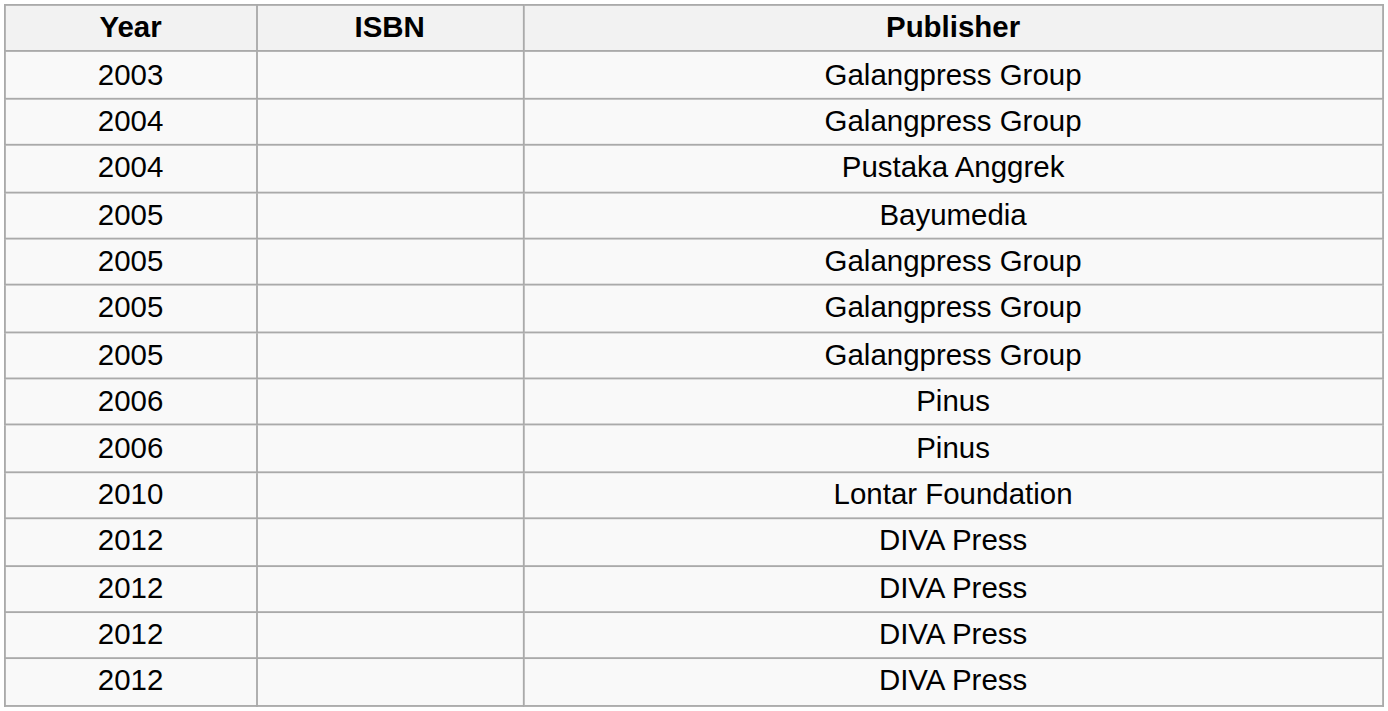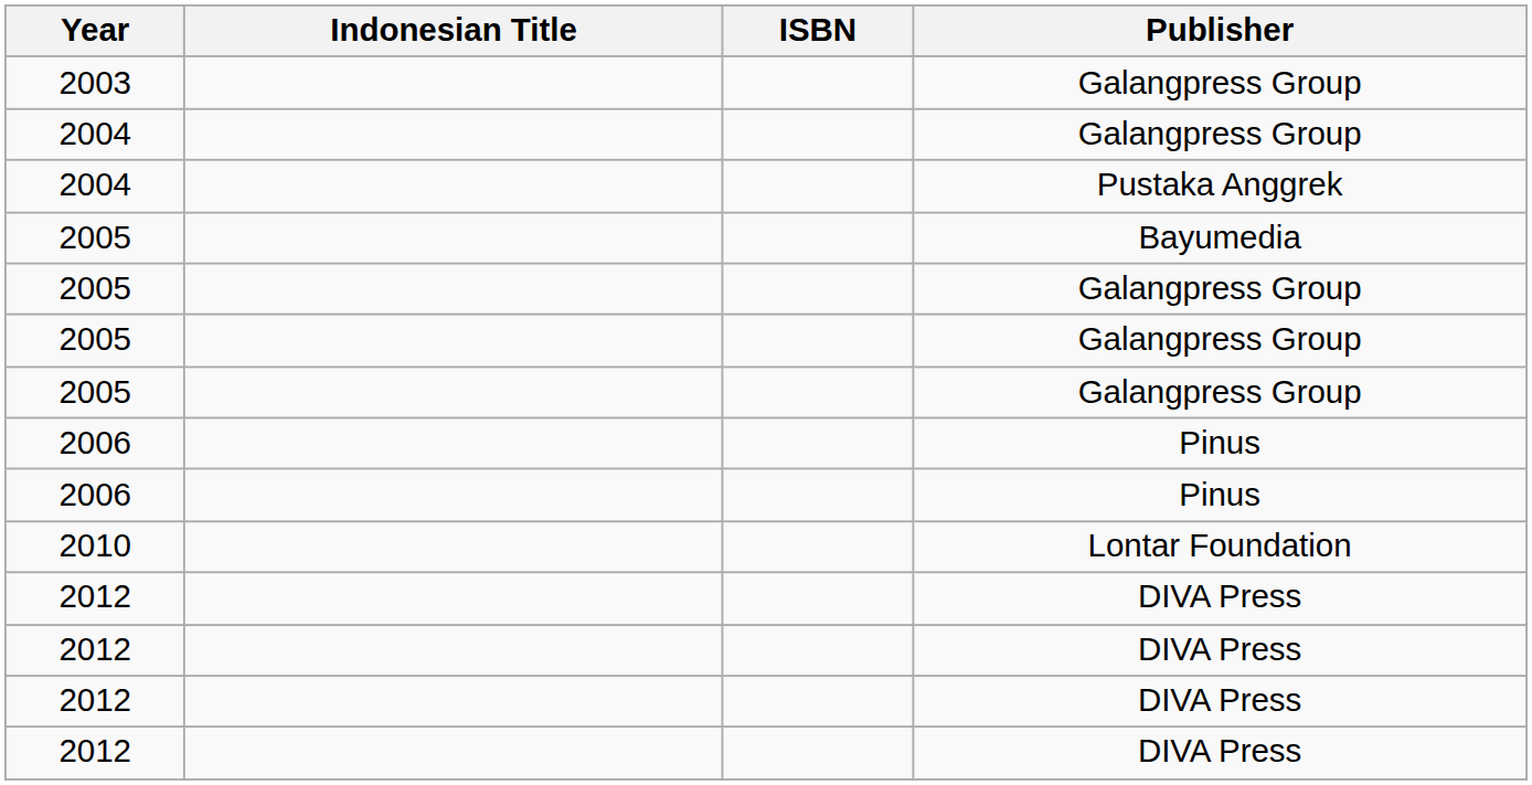+ column: Indonesian Title
